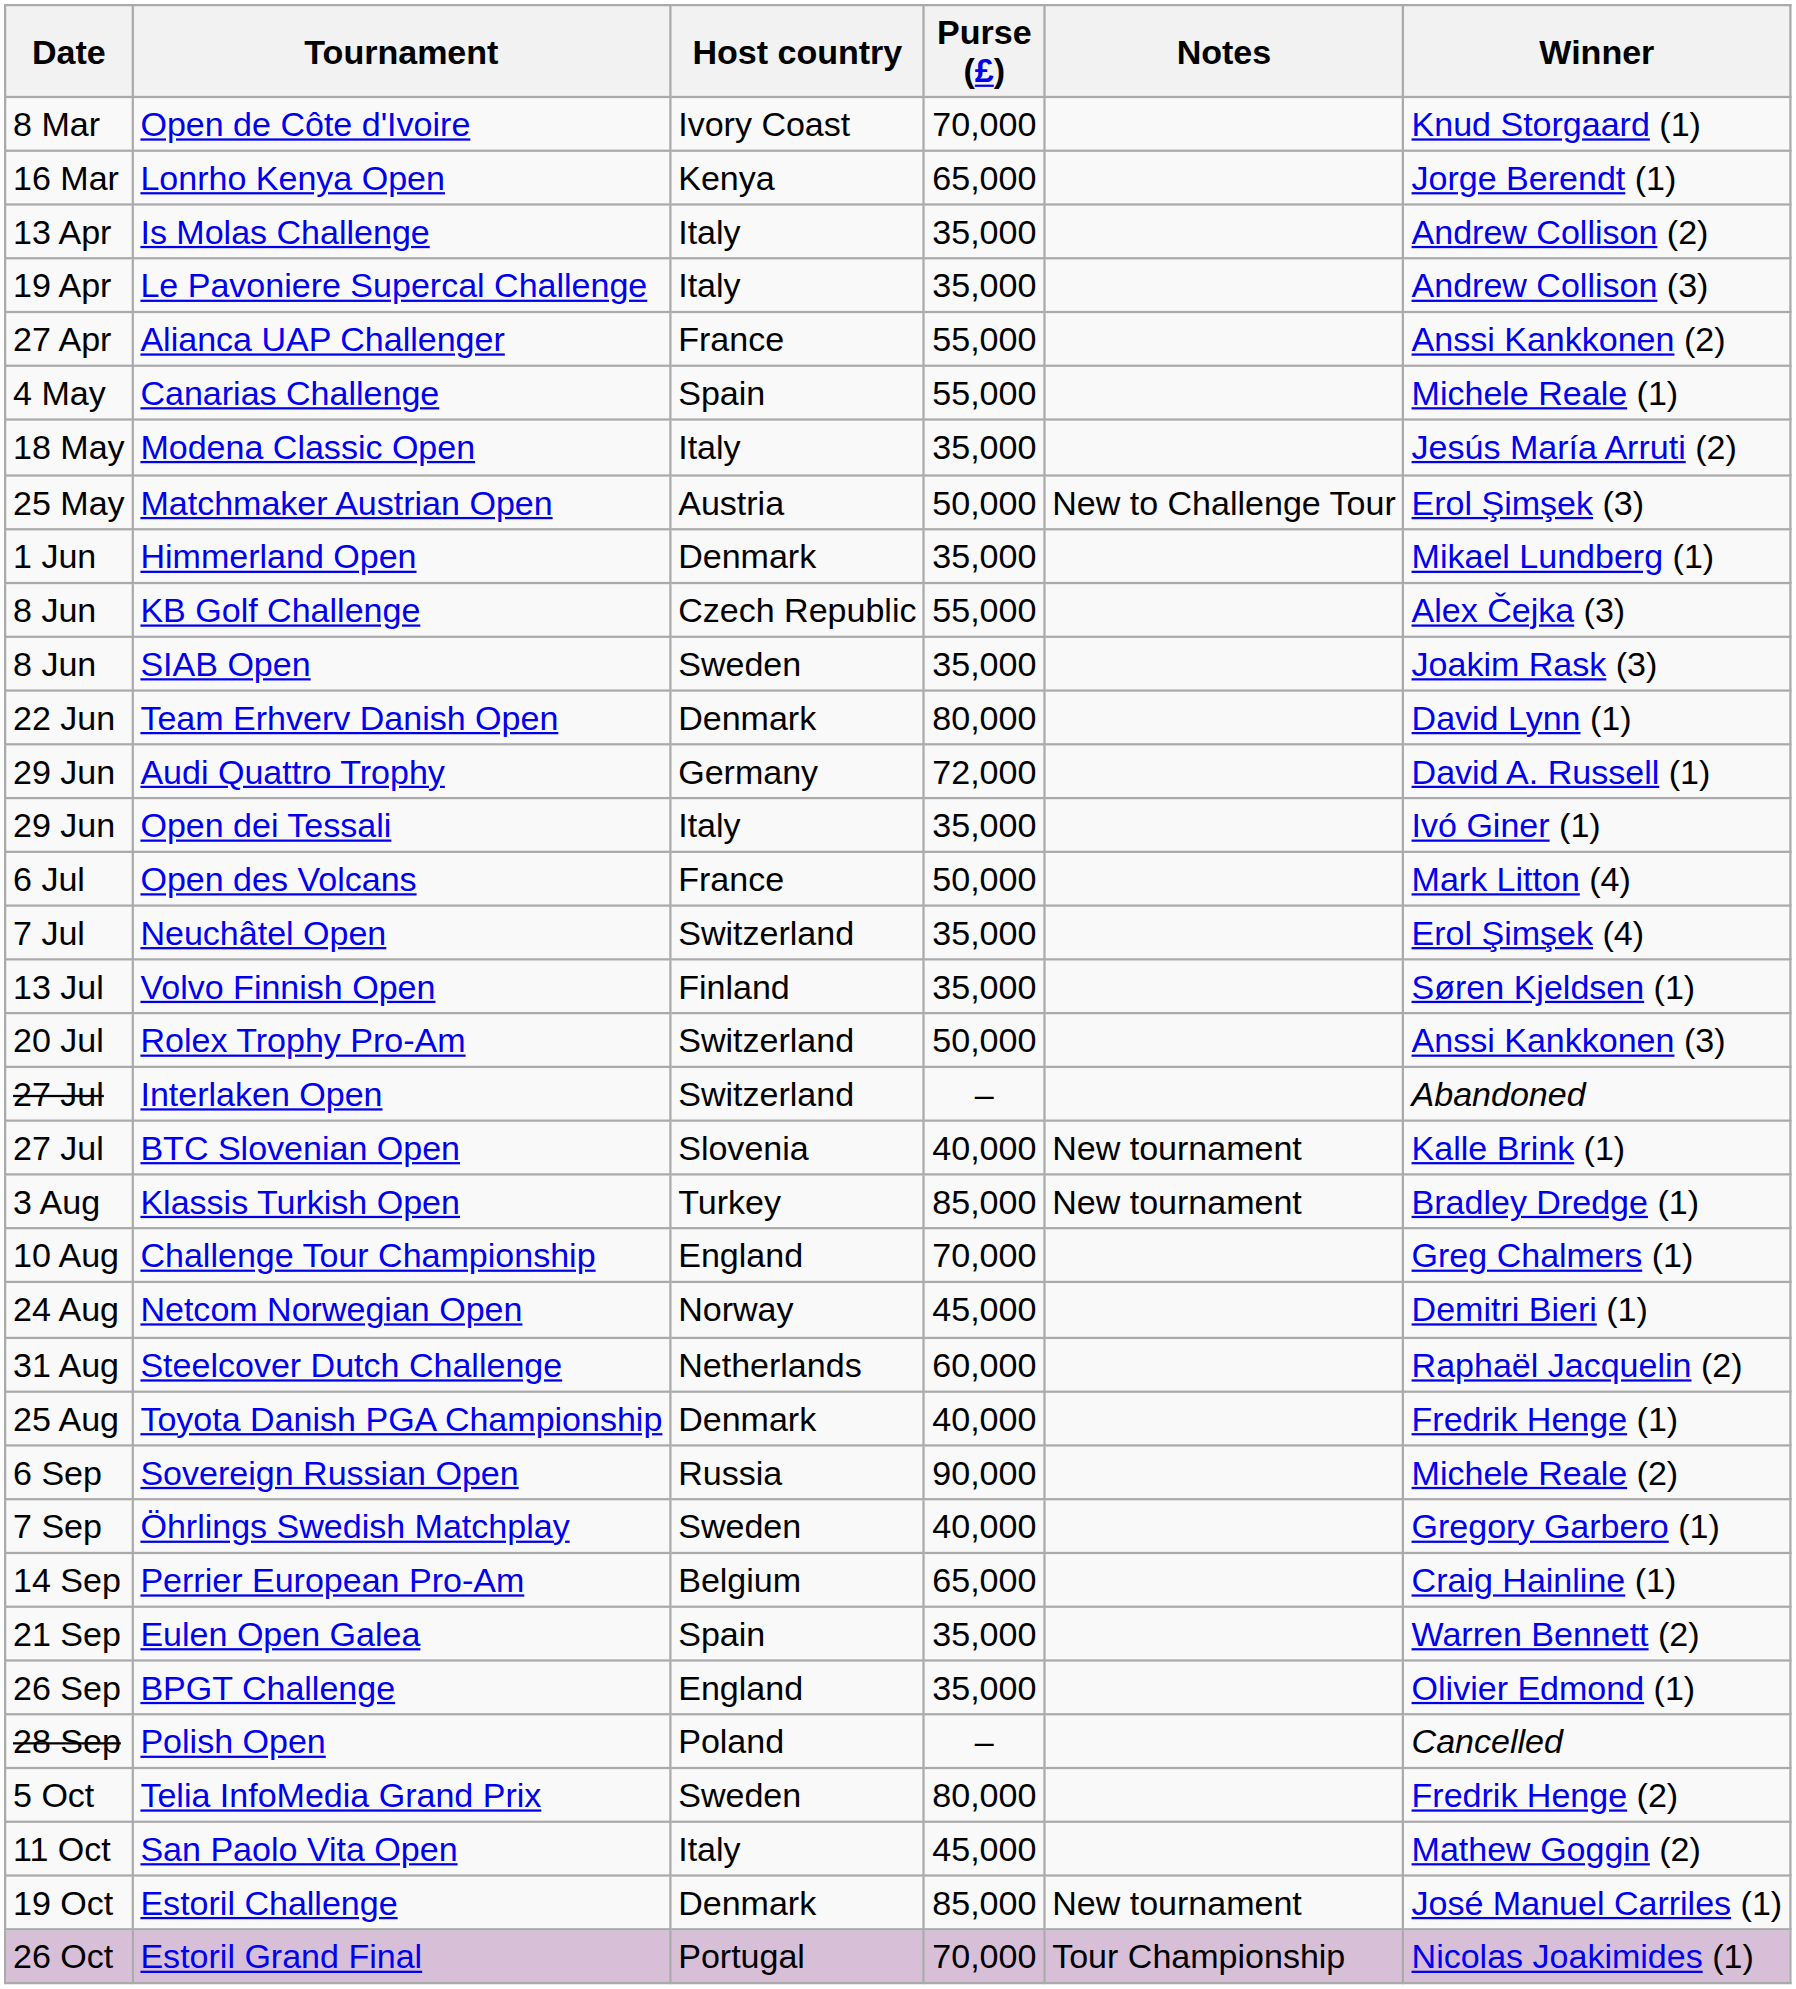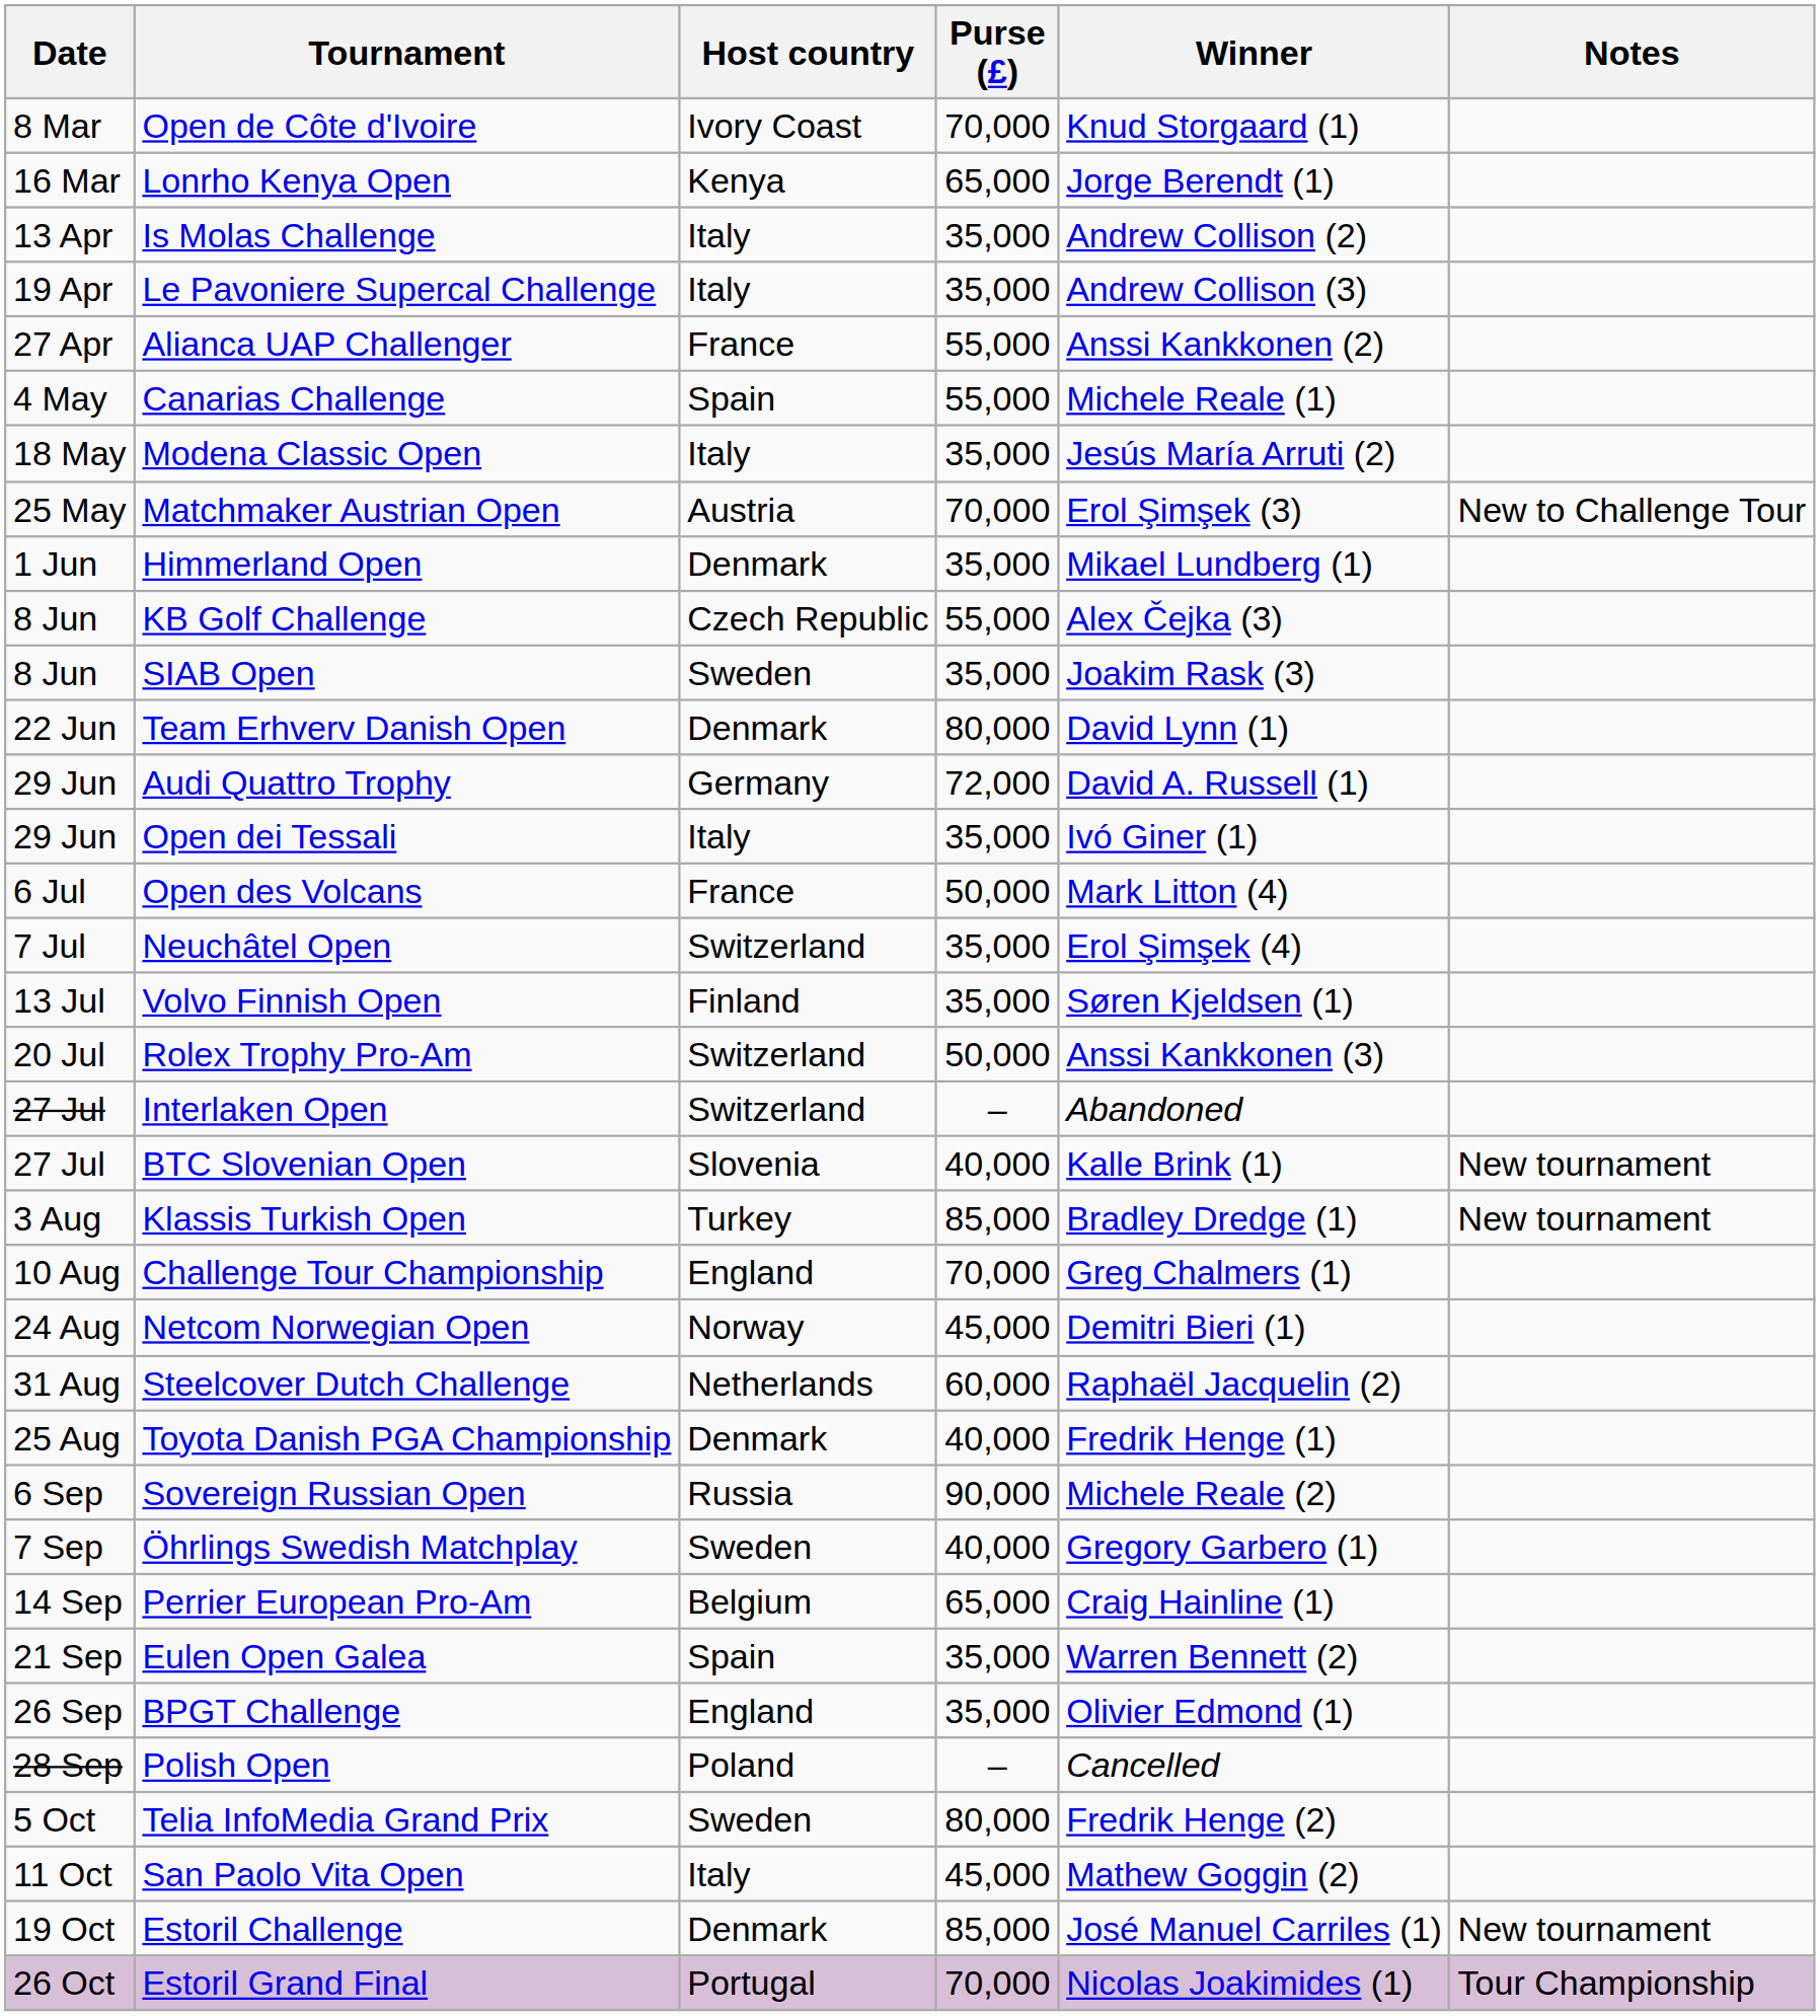columns swapped: Winner <-> Notes
Matchmaker Austrian Open | Purse (£): 50,000 -> 70,000
